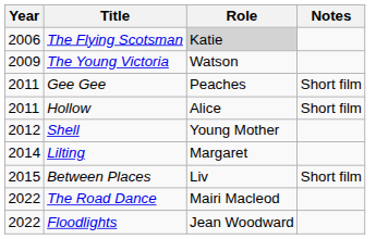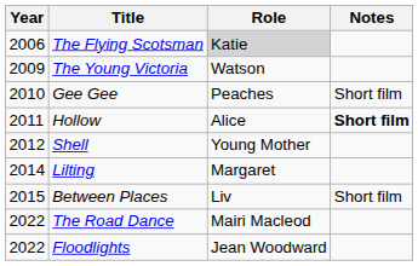Gee Gee | Year: 2011 -> 2010
Hollow | Notes: normal -> bold
